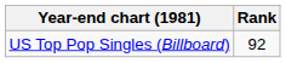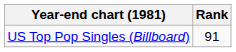US Top Pop Singles (Billboard) | Rank: 92 -> 91
